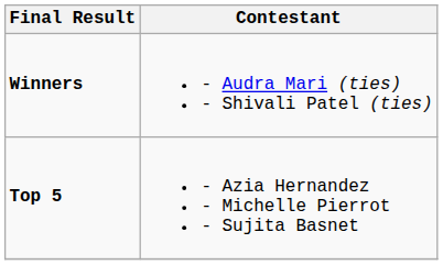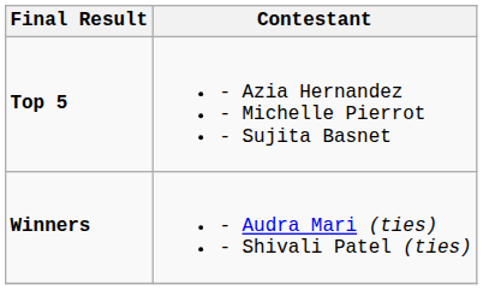rows swapped: Winners <-> Top 5
